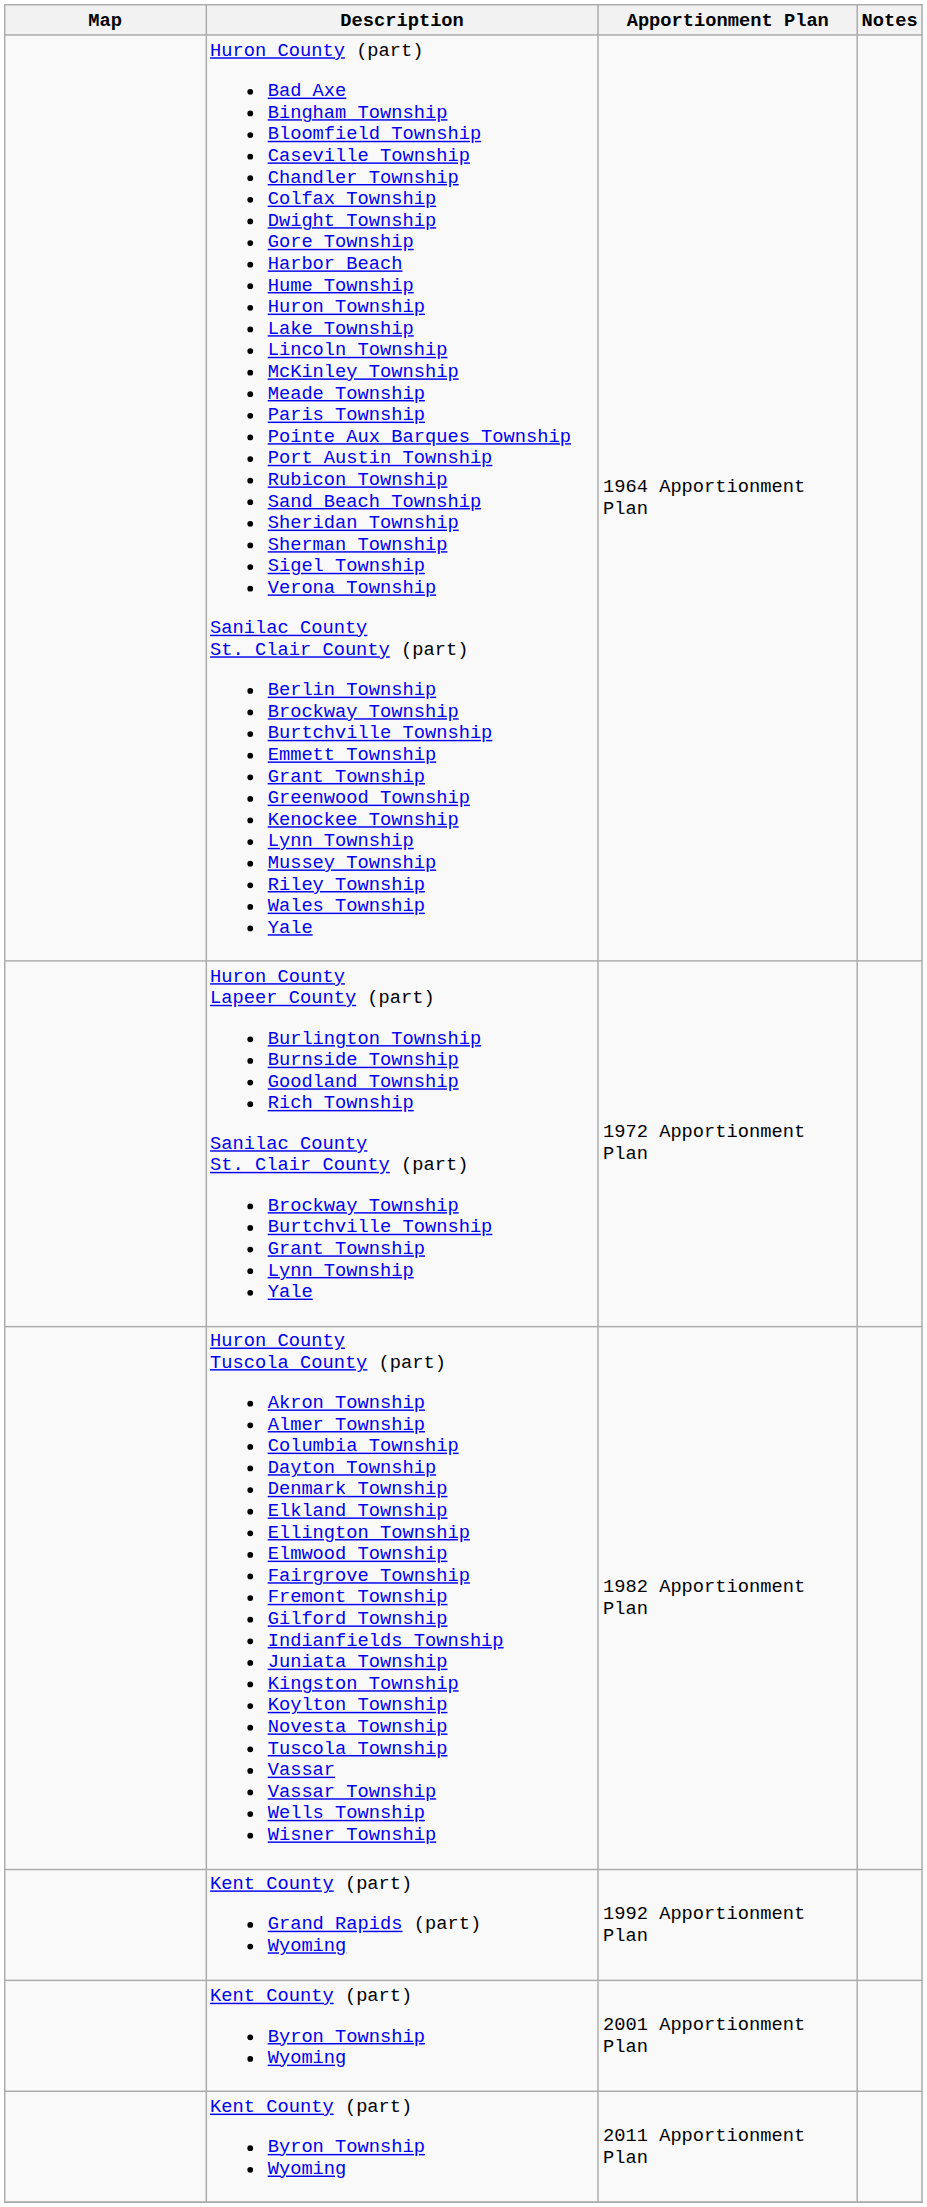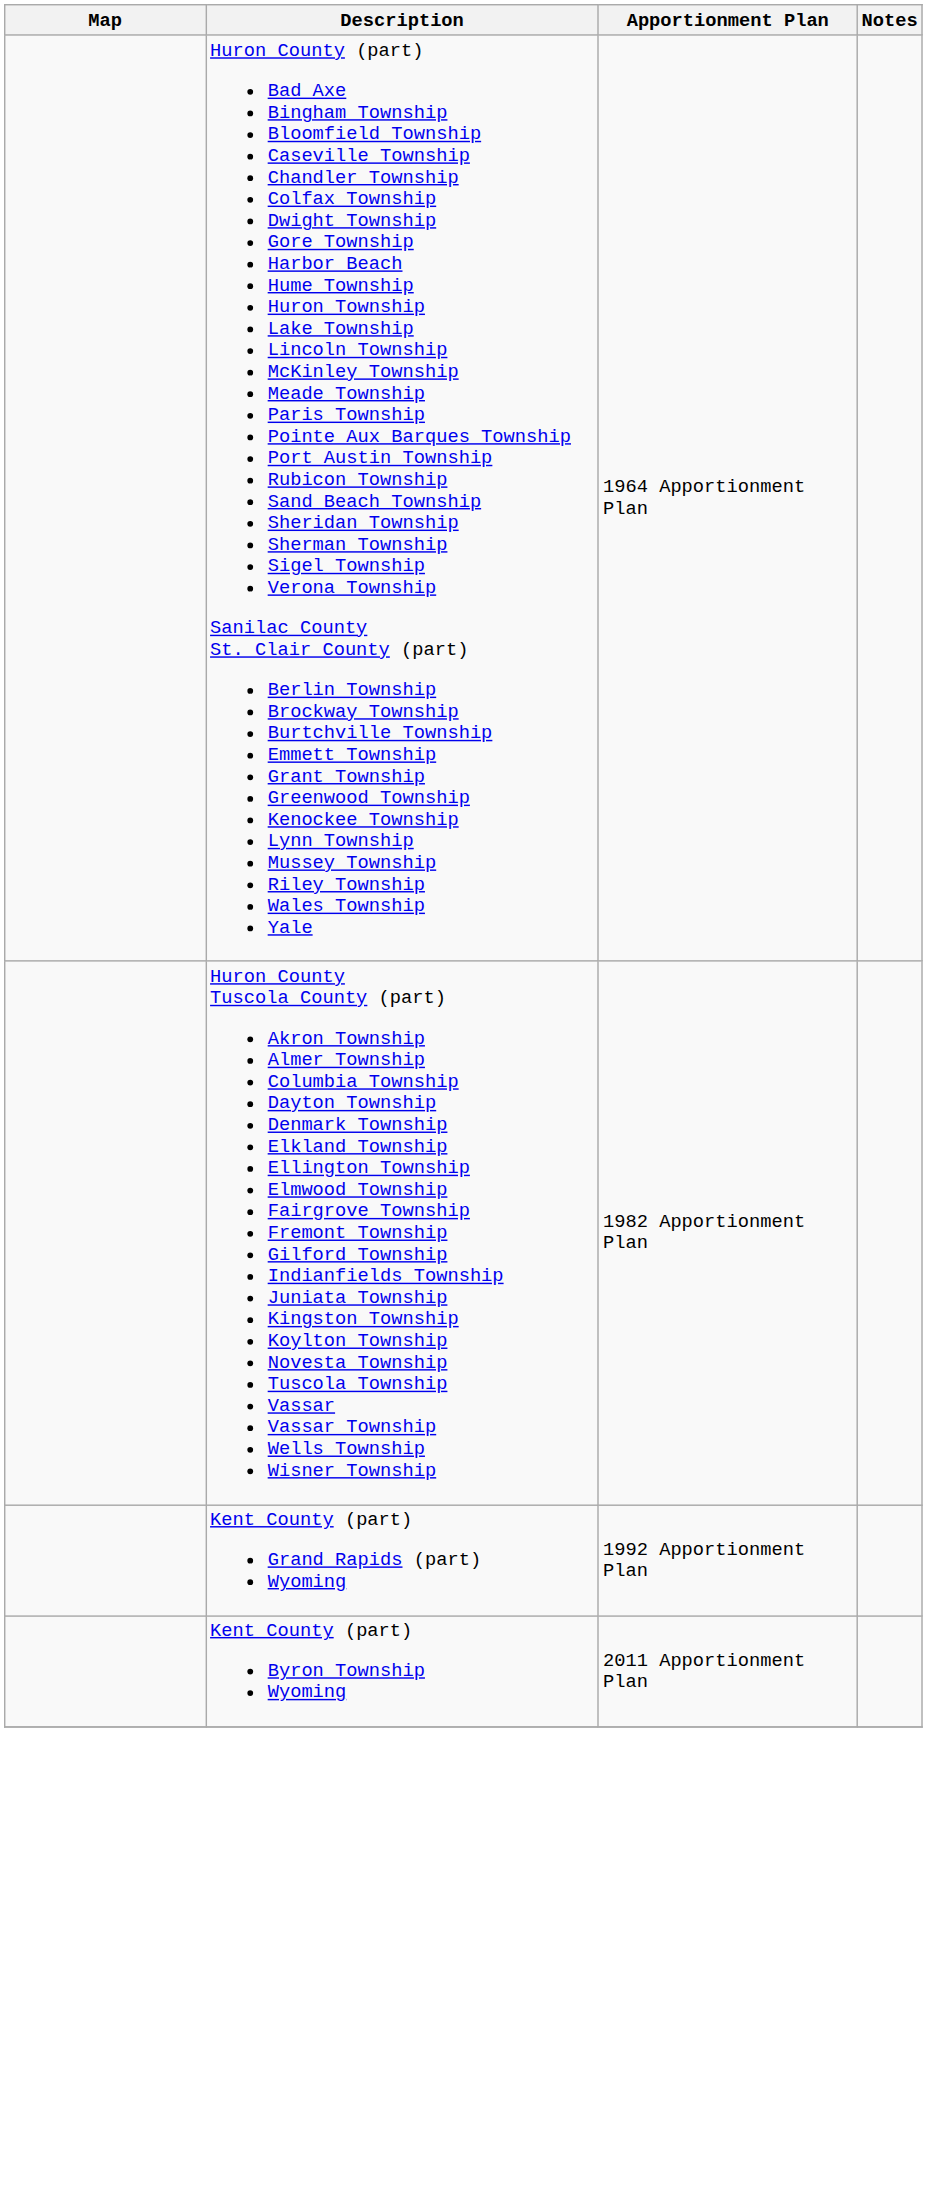- row: Huron County Lapeer County (part) Burlington Township Burnside Township Goodland Township Rich Township Sanilac County St. Clair County (part) Brockway Township Burtchville Township Grant Township Lynn Township Yale | 1972 Apportionment Plan
- row: Kent County (part) Byron Township Wyoming | 2001 Apportionment Plan
